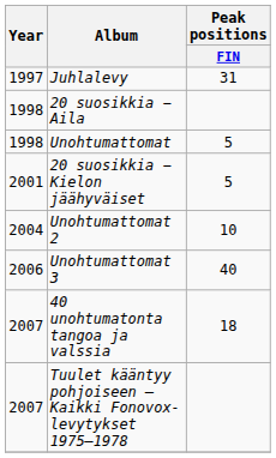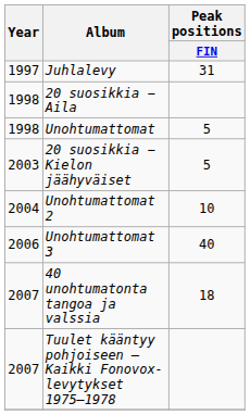20 suosikkia − Kielon jäähyväiset | Year: 2001 -> 2003
